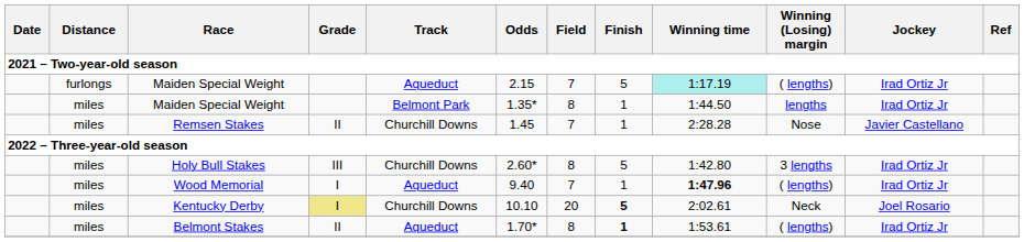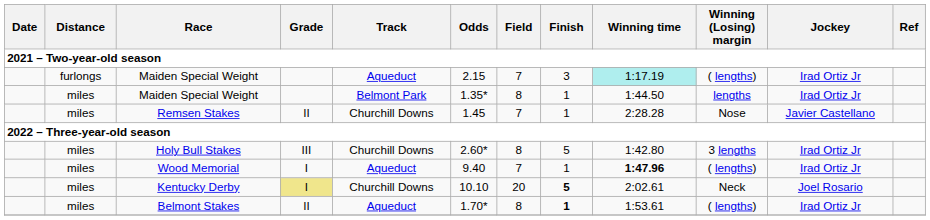furlongs / Maiden Special Weight | Finish: 5 -> 3
